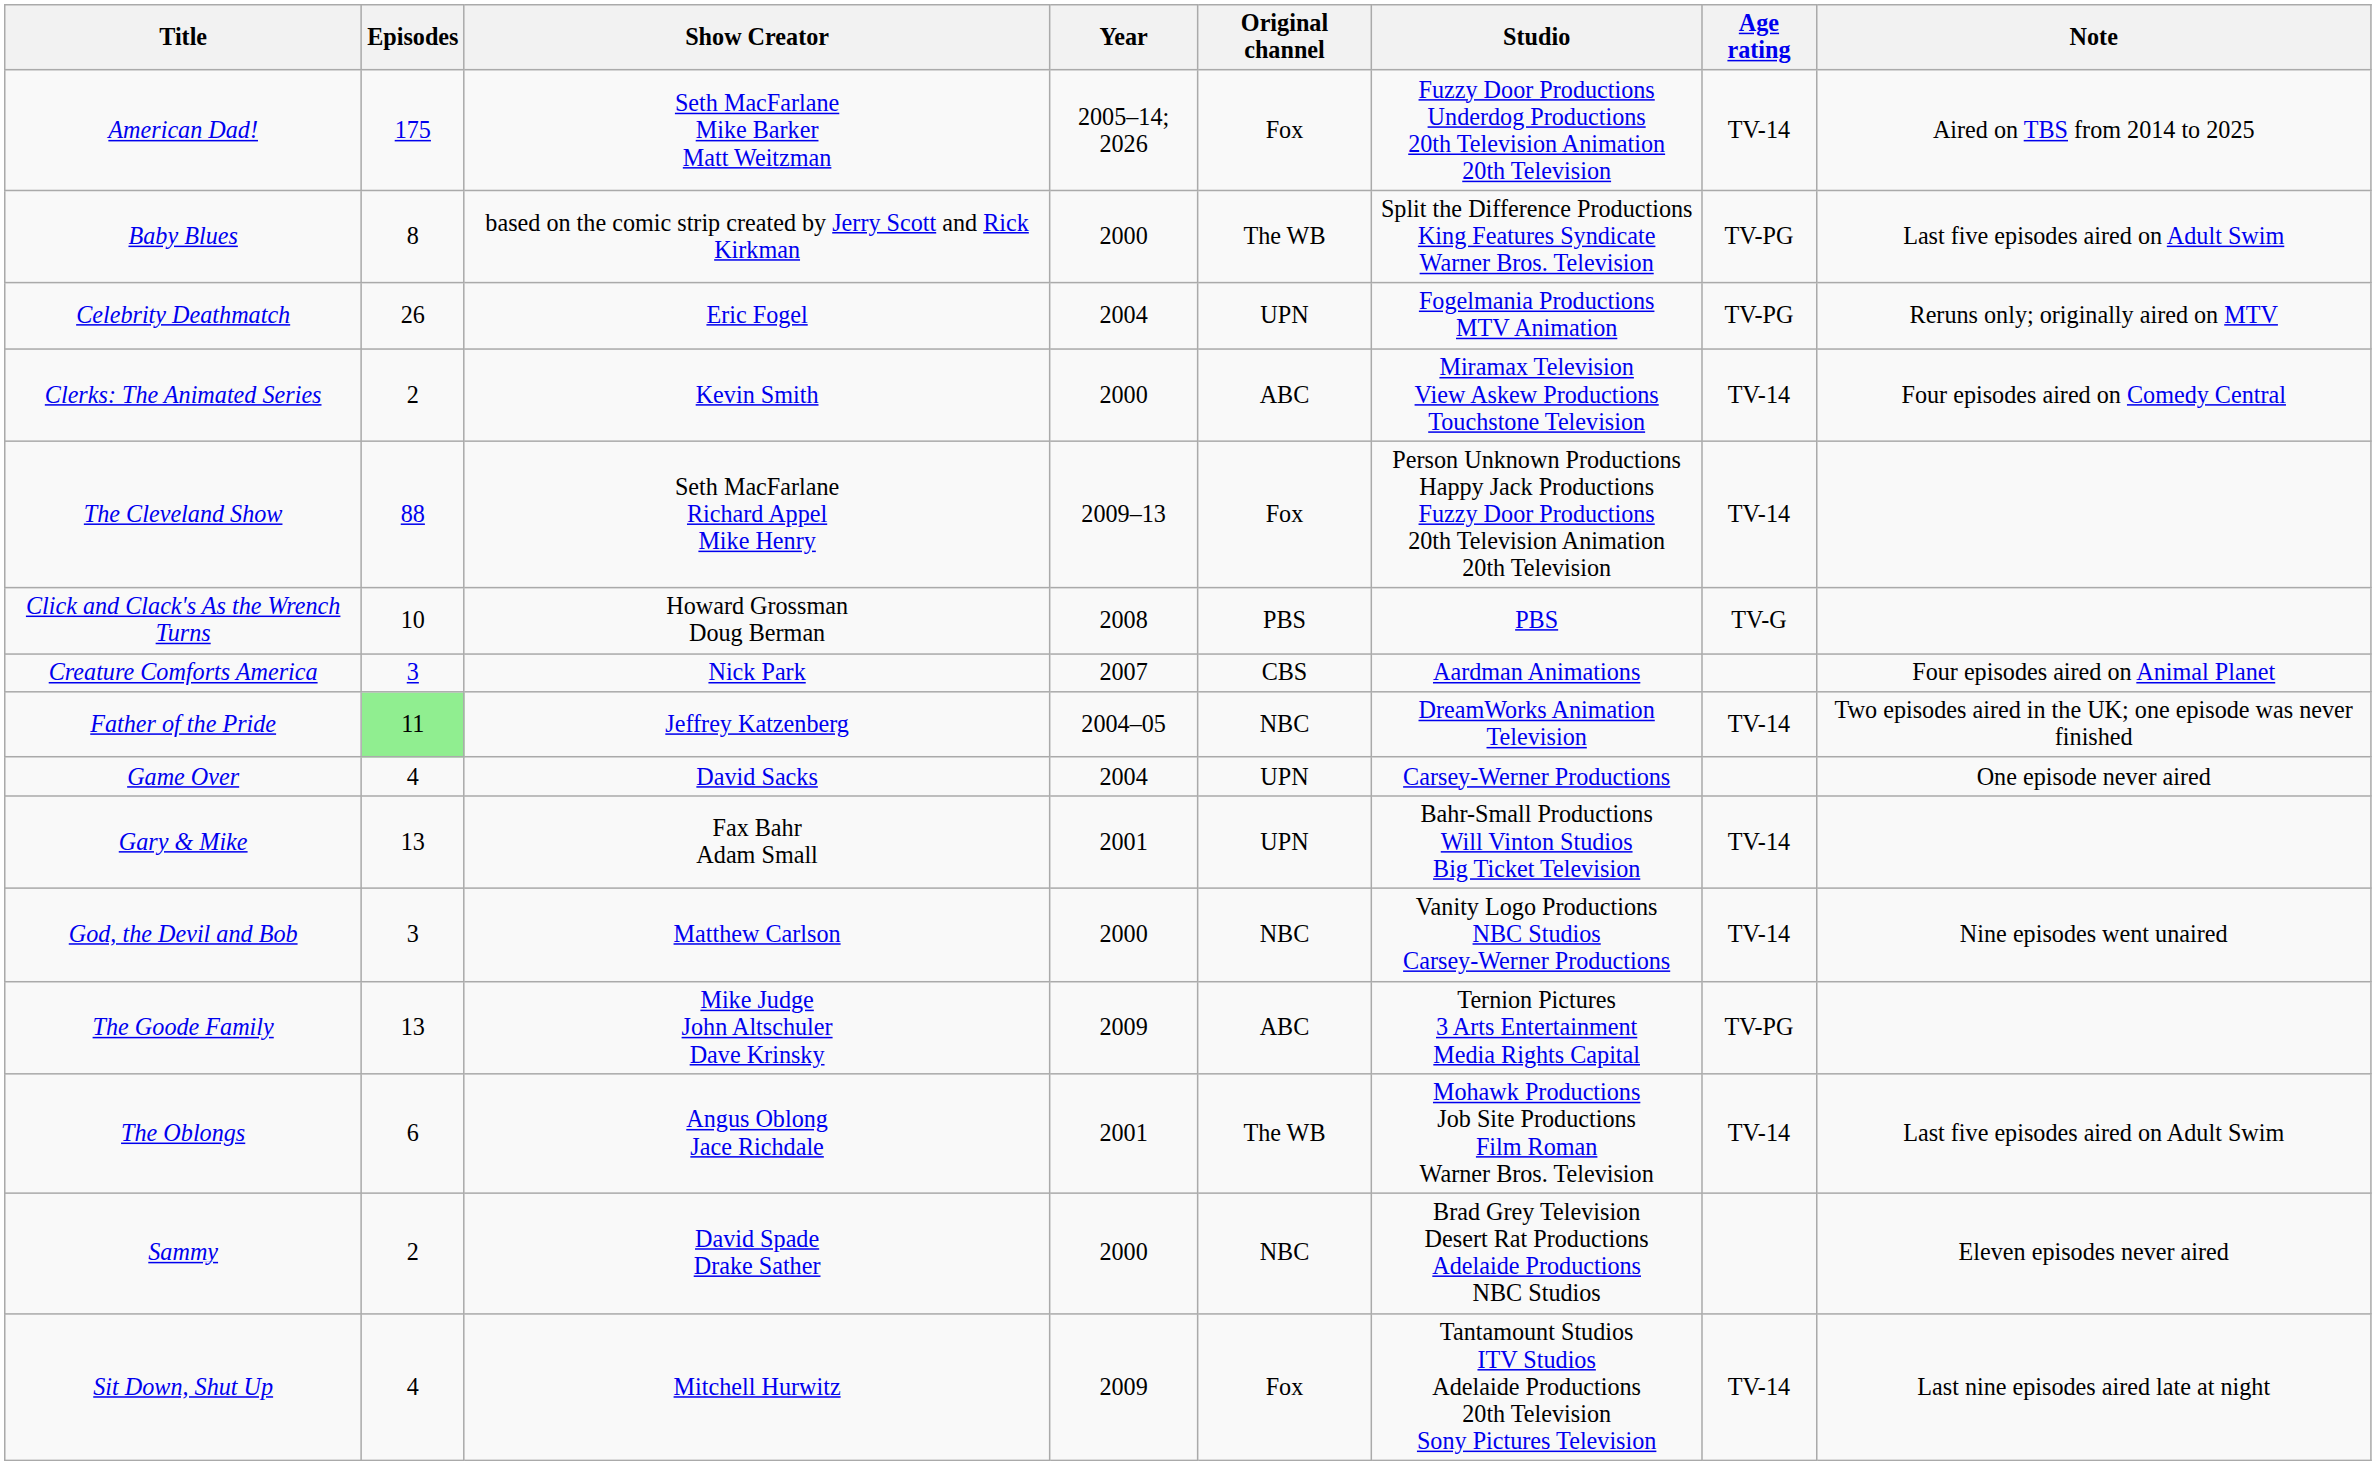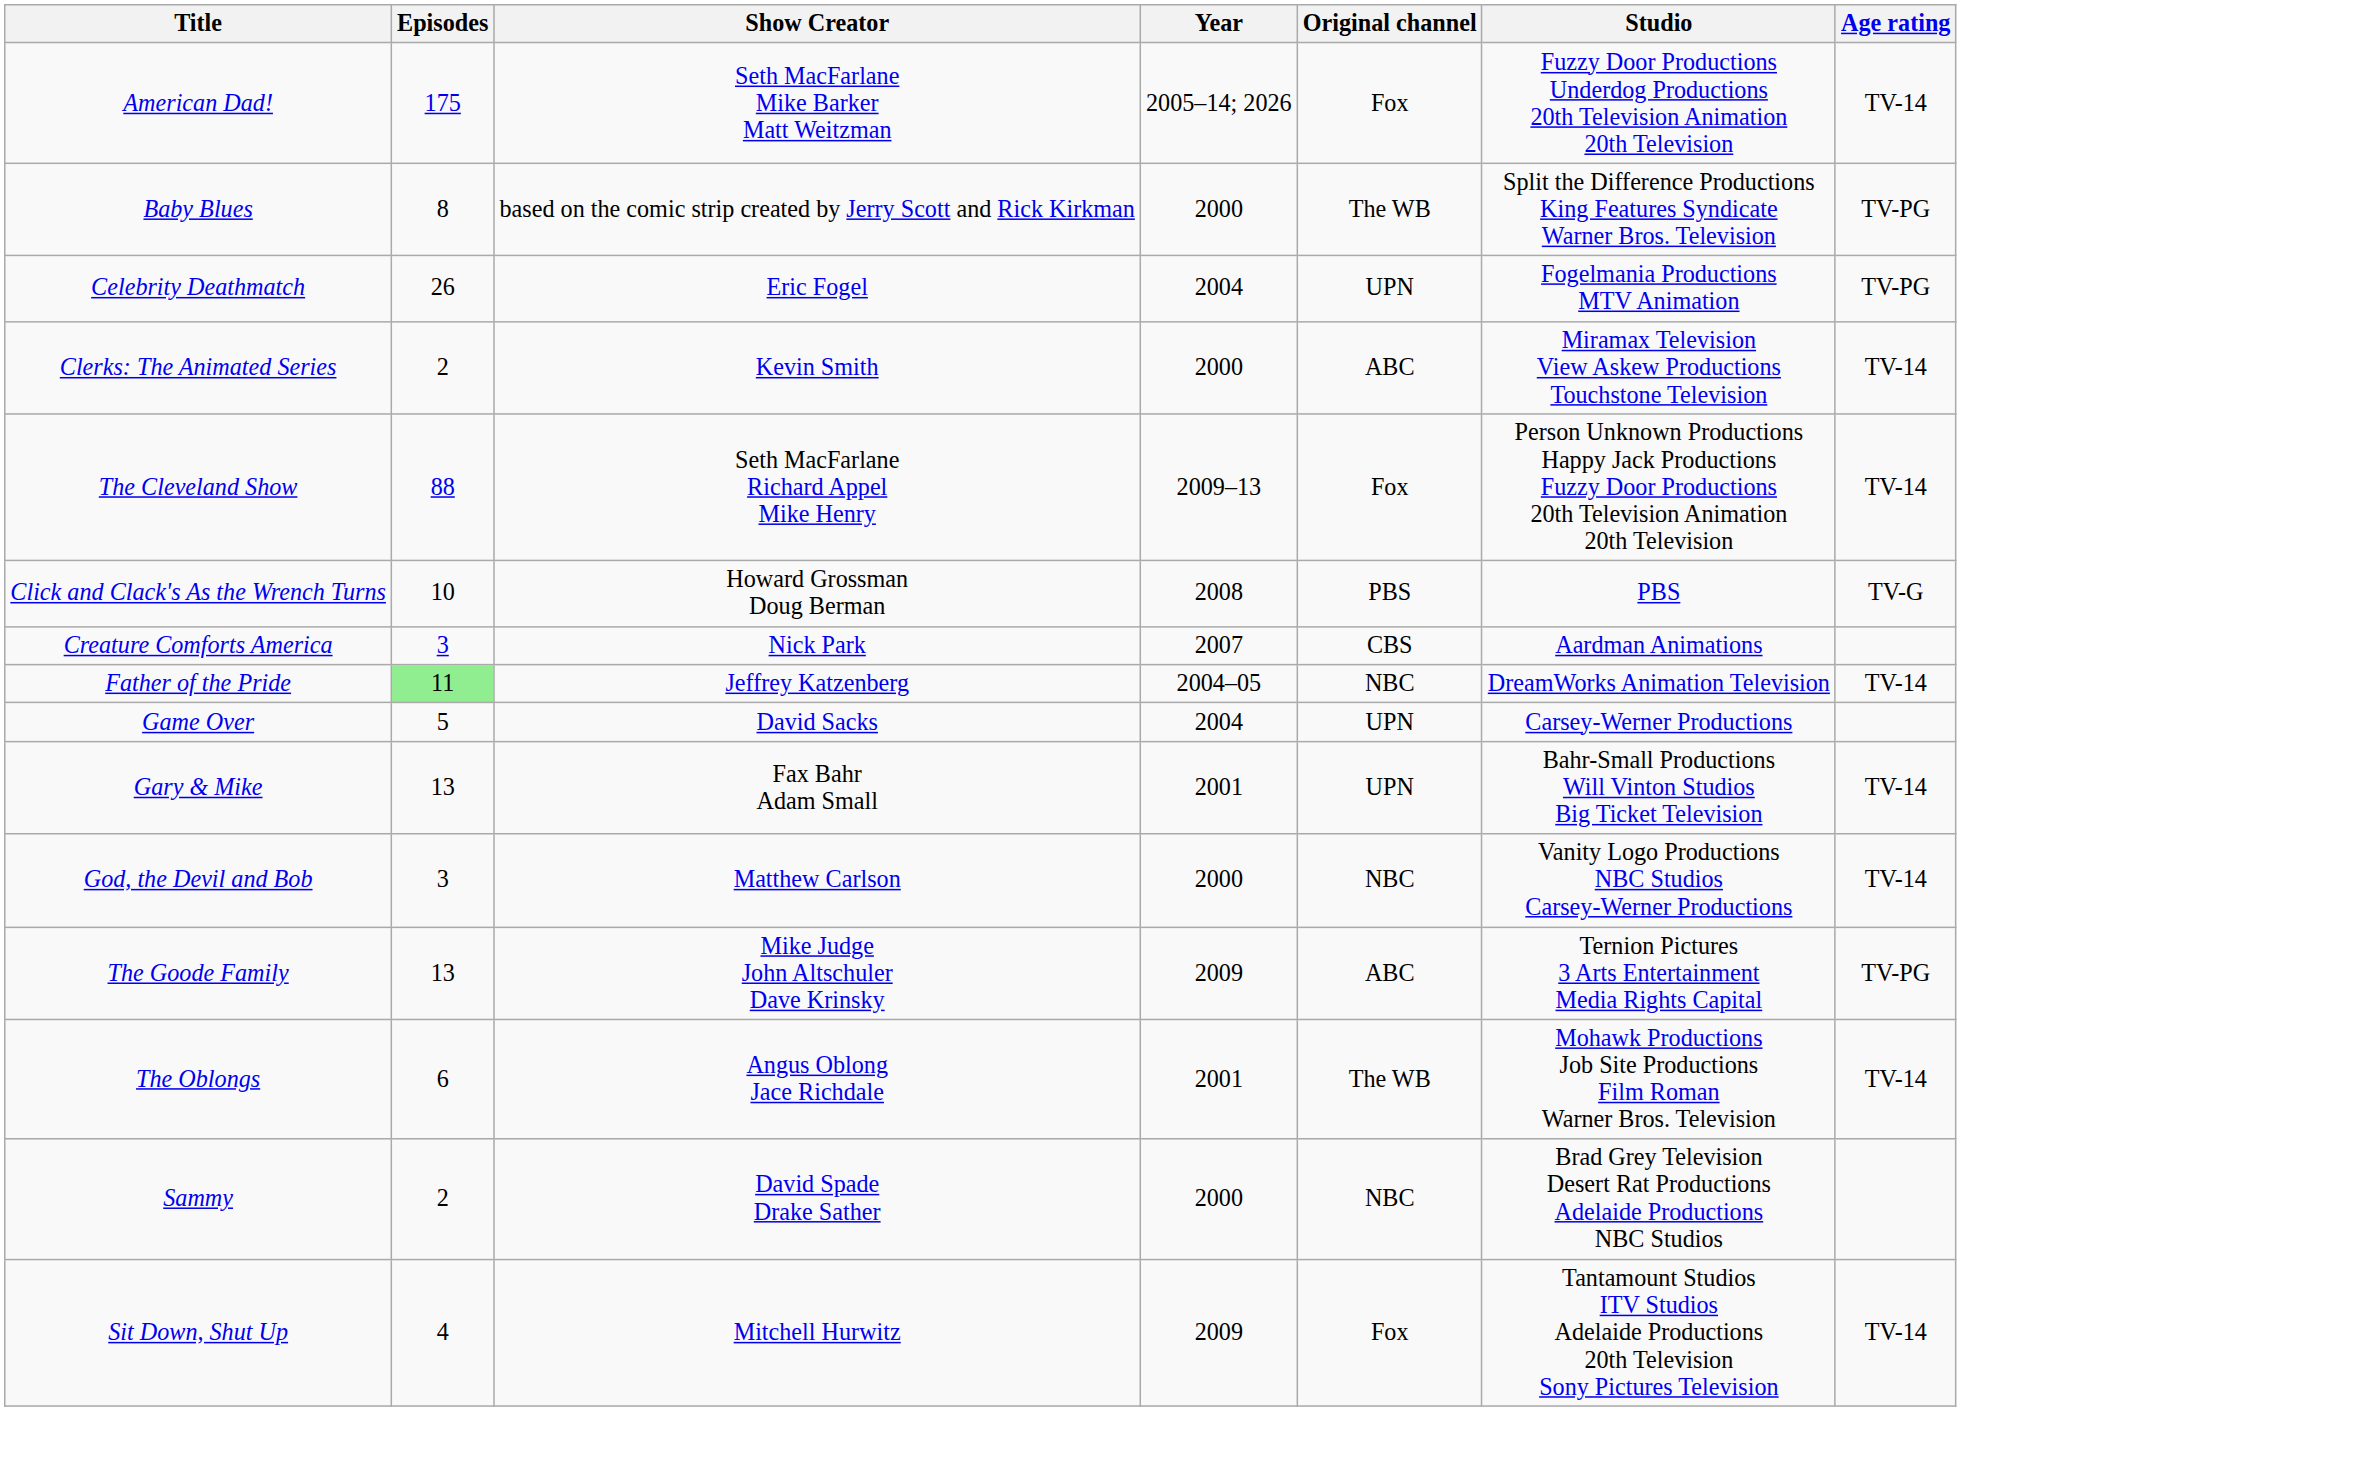- column: Note | Aired on TBS from 2014 to 2025 | Last five episodes aired on Adult Swim | Reruns only; originally aired on MTV | Four episodes aired on Comedy Central | Four episodes aired on Animal Planet | Two episodes aired in the UK; one episode was never finished | One episode never aired | Nine episodes went unaired | Last five episodes aired on Adult Swim | Eleven episodes never aired | Last nine episodes aired late at night
Game Over | Episodes: 4 -> 5
